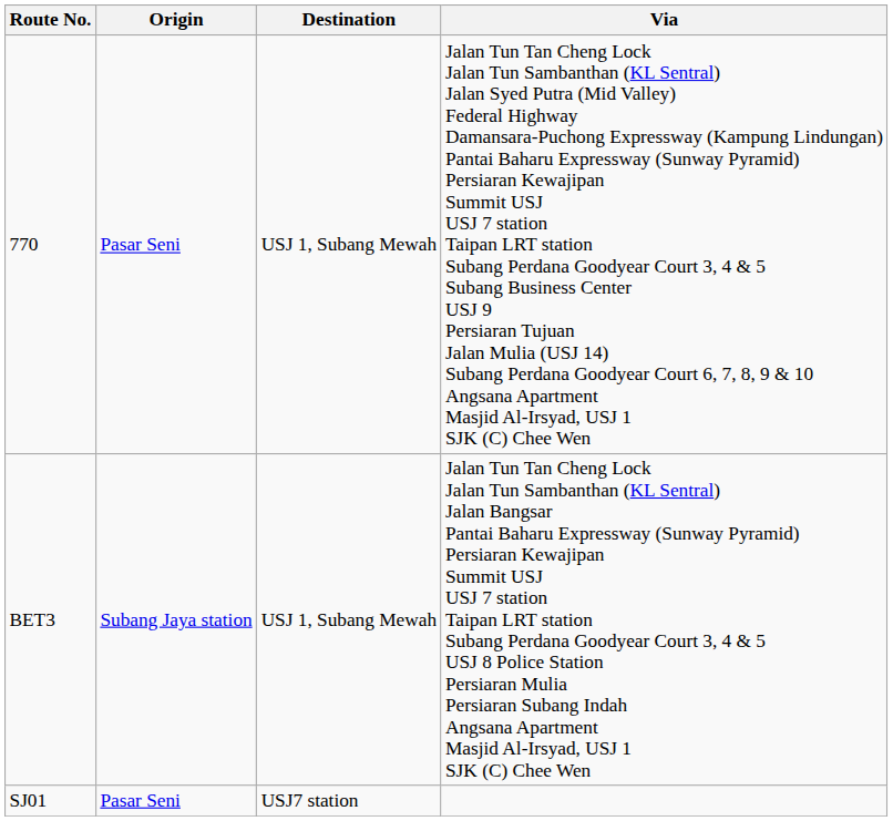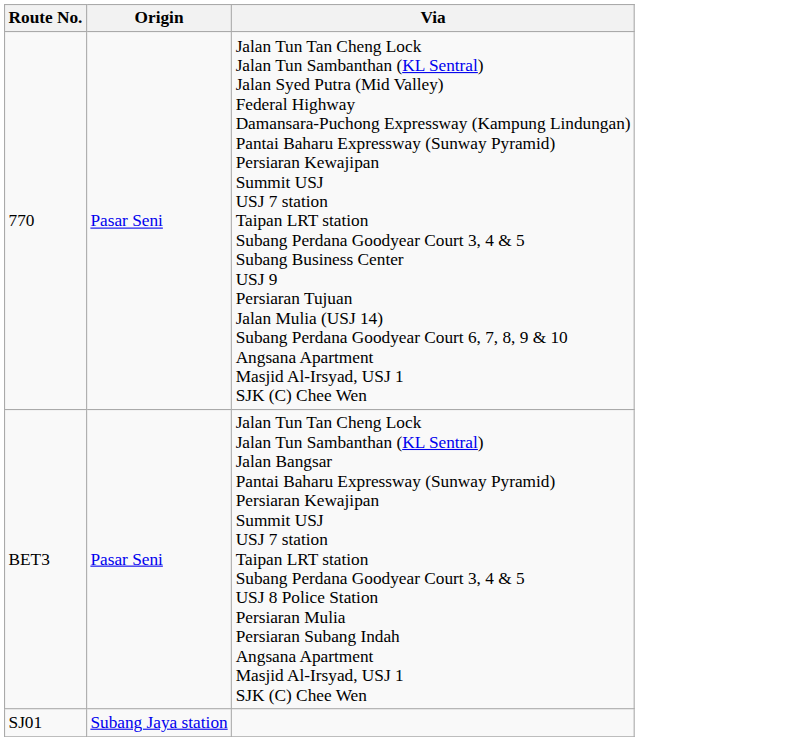- column: Destination | USJ 1, Subang Mewah | USJ 1, Subang Mewah | USJ7 station
BET3 | Origin: Subang Jaya station -> Pasar Seni
SJ01 | Origin: Pasar Seni -> Subang Jaya station
